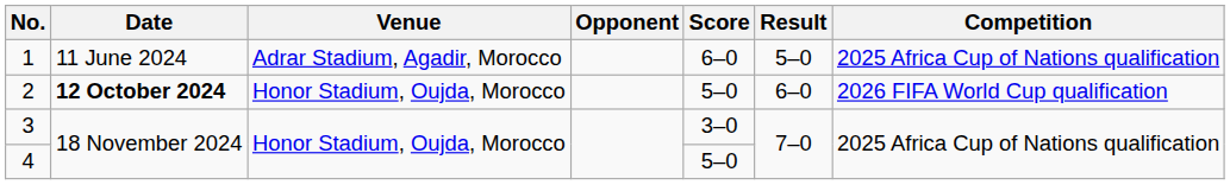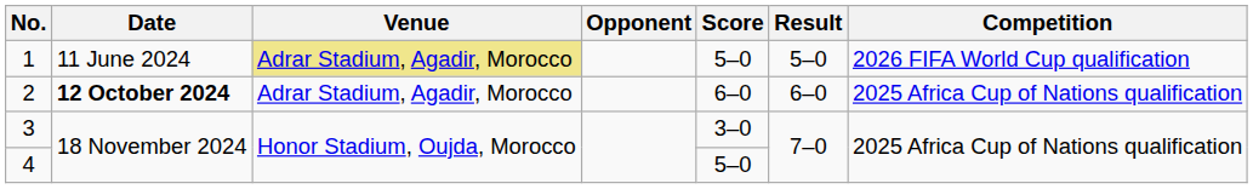1 | Venue: no background -> khaki background
1 | Score: 6–0 -> 5–0
1 | Competition: 2025 Africa Cup of Nations qualification -> 2026 FIFA World Cup qualification
2 | Venue: Honor Stadium, Oujda, Morocco -> Adrar Stadium, Agadir, Morocco
2 | Score: 5–0 -> 6–0
2 | Competition: 2026 FIFA World Cup qualification -> 2025 Africa Cup of Nations qualification
